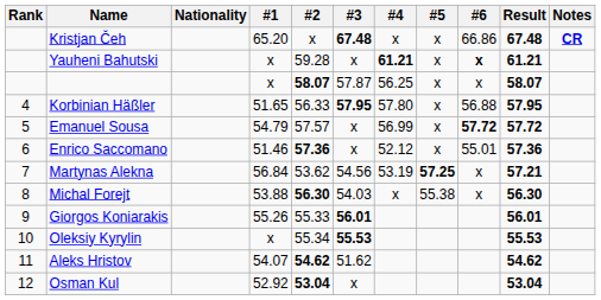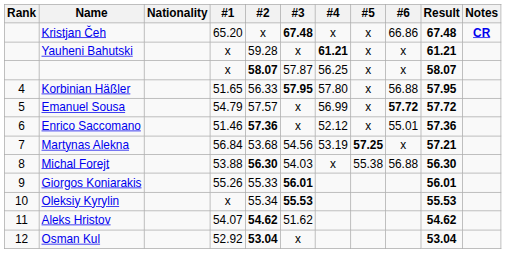Yauheni Bahutski | #6: bold -> normal
Martynas Alekna | #2: 53.62 -> 53.68
Michal Forejt | #6: x -> 56.88
